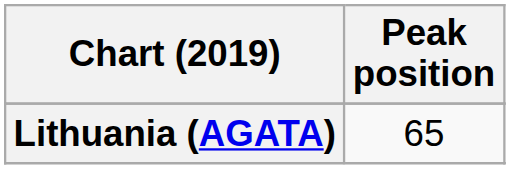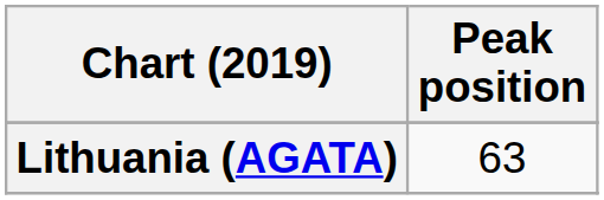Lithuania (AGATA) | Peak position: 65 -> 63
